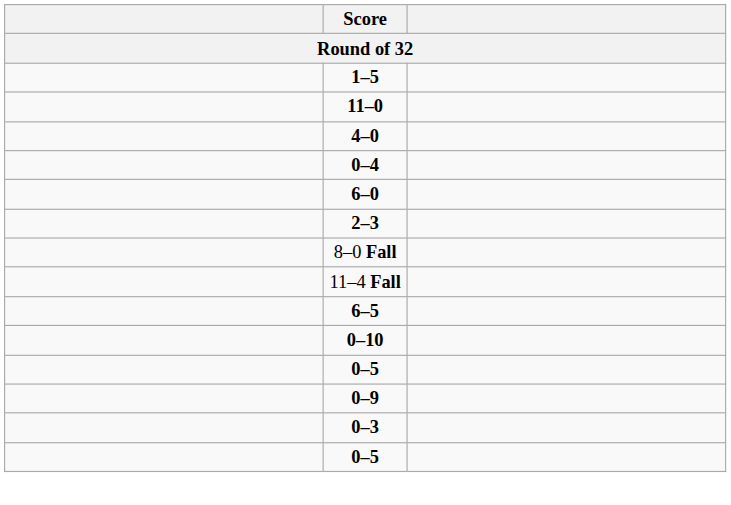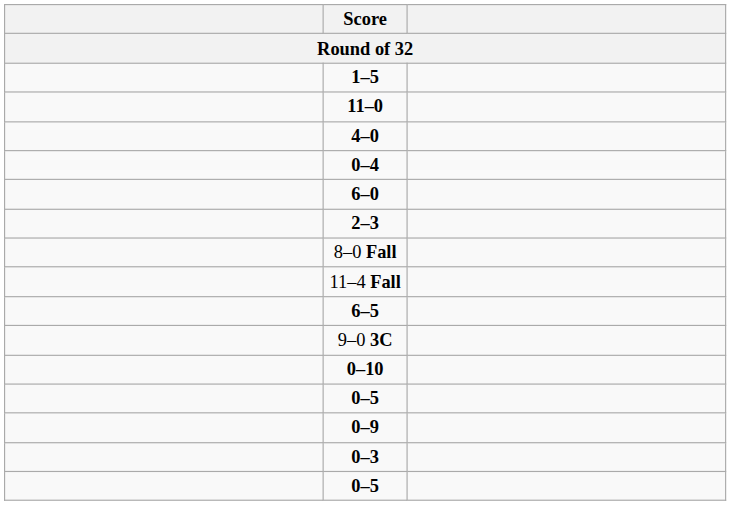+ row: 9–0 3C
